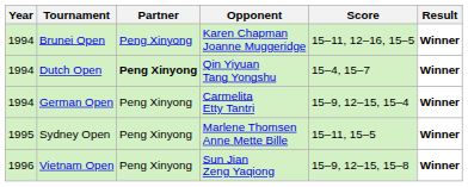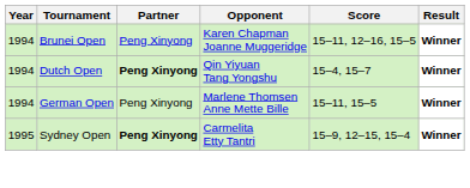German Open | Opponent: Carmelita Etty Tantri -> Marlene Thomsen Anne Mette Bille
German Open | Score: 15–9, 12–15, 15–4 -> 15–11, 15–5
Sydney Open | Partner: normal -> bold
Sydney Open | Opponent: Marlene Thomsen Anne Mette Bille -> Carmelita Etty Tantri
Sydney Open | Score: 15–11, 15–5 -> 15–9, 12–15, 15–4
- row: 1996 | Vietnam Open | Peng Xinyong | Sun Jian Zeng Yaqiong | 15–9, 12–15, 15–8 | Winner
